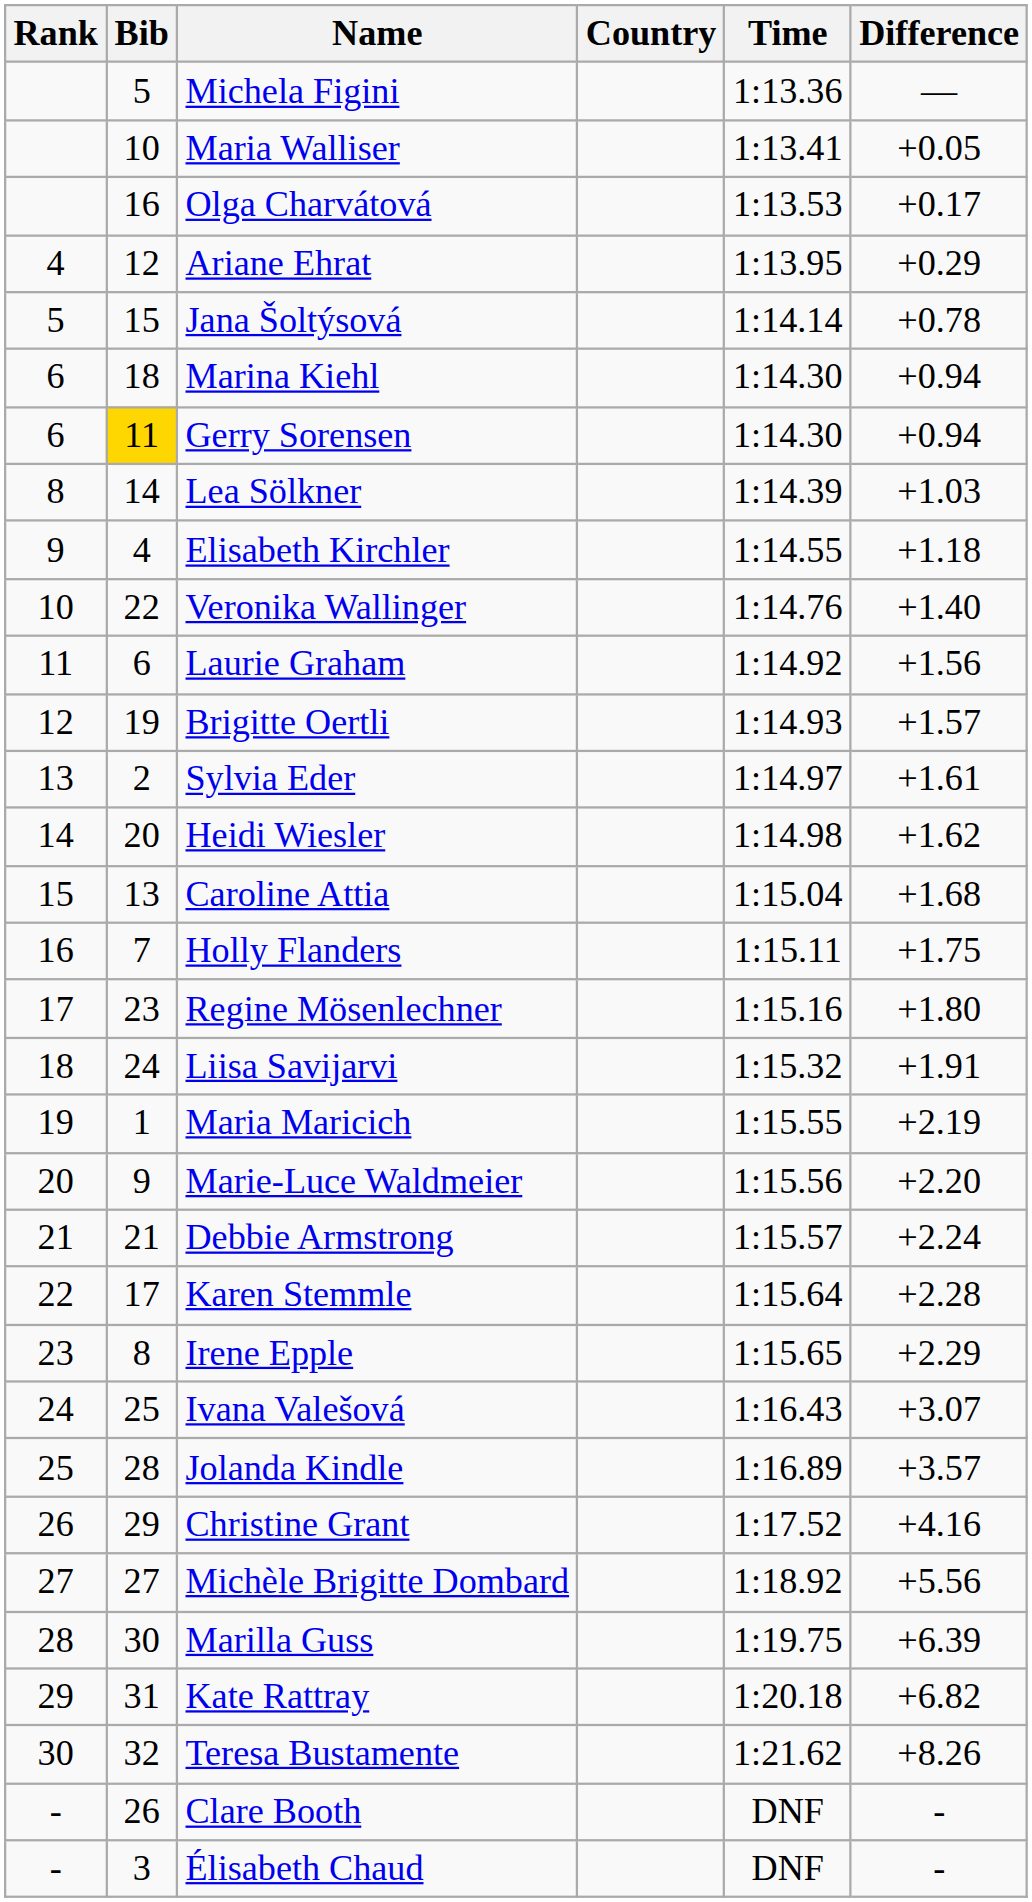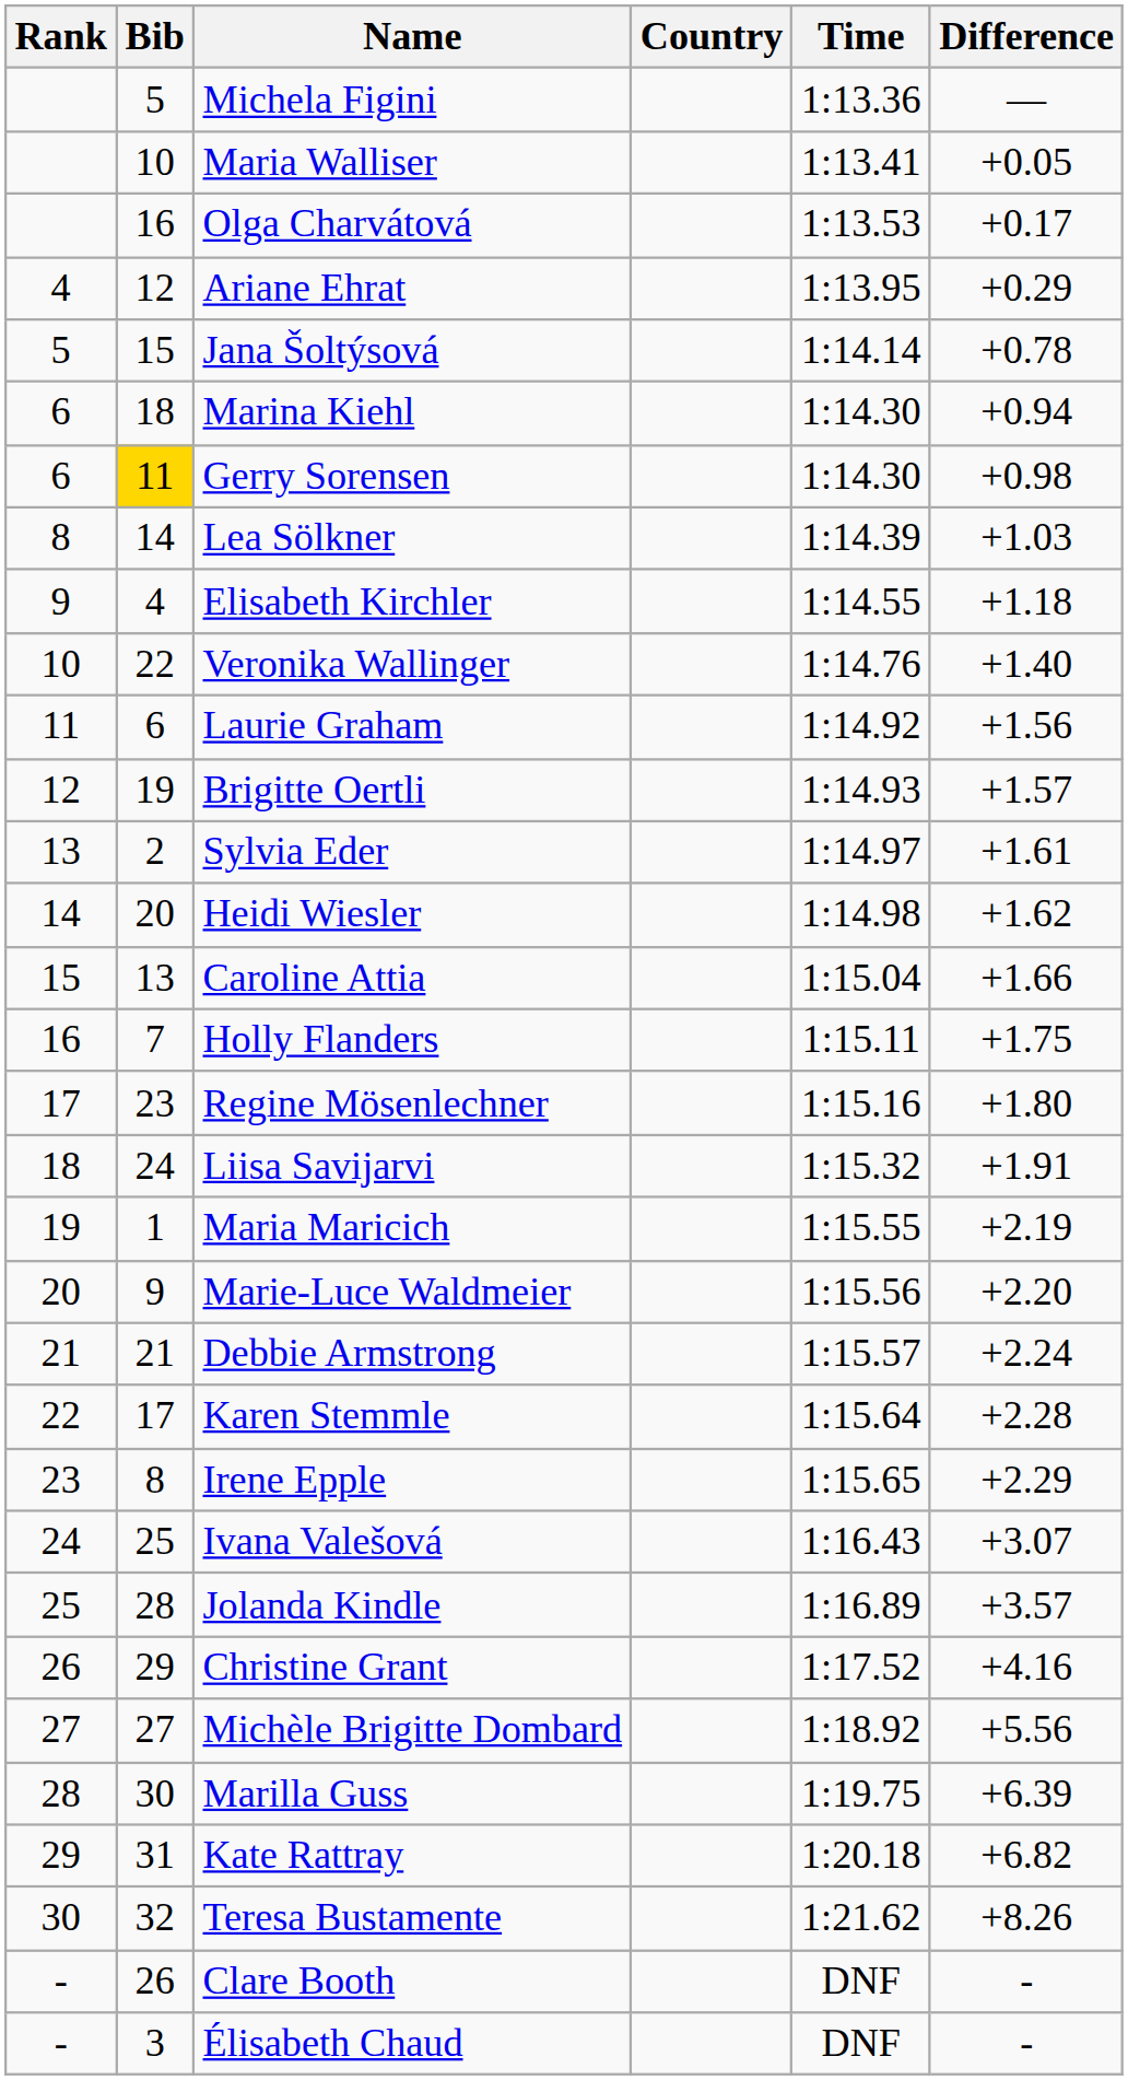Gerry Sorensen | Difference: +0.94 -> +0.98
Caroline Attia | Difference: +1.68 -> +1.66
